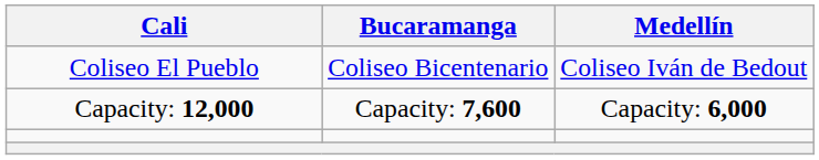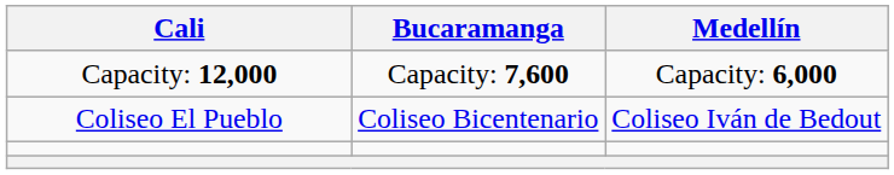rows swapped: Coliseo El Pueblo <-> Capacity: 12,000
